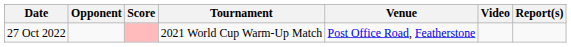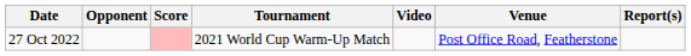columns swapped: Venue <-> Video
